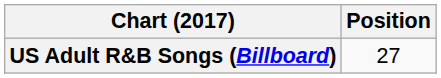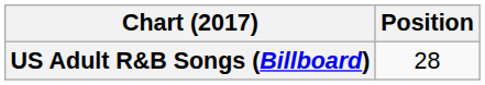US Adult R&B Songs (Billboard) | Position: 27 -> 28
